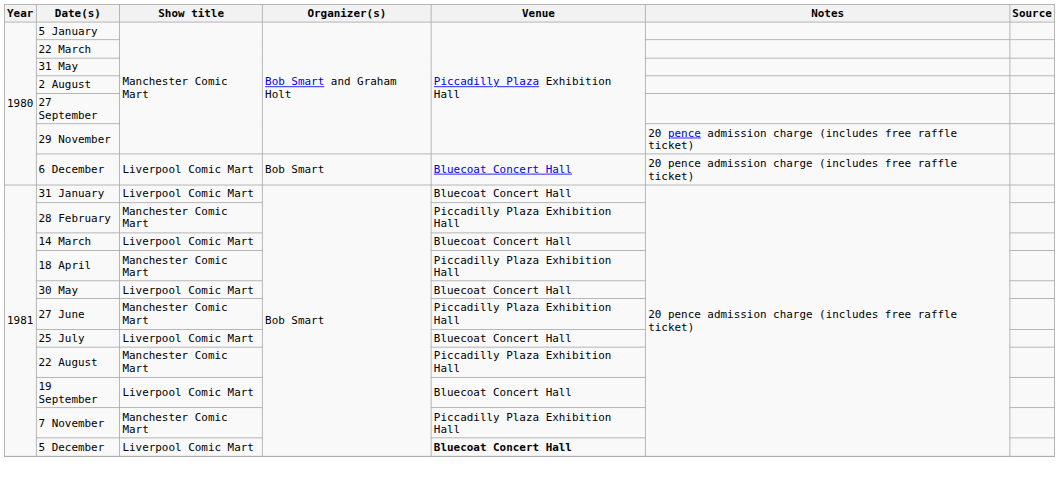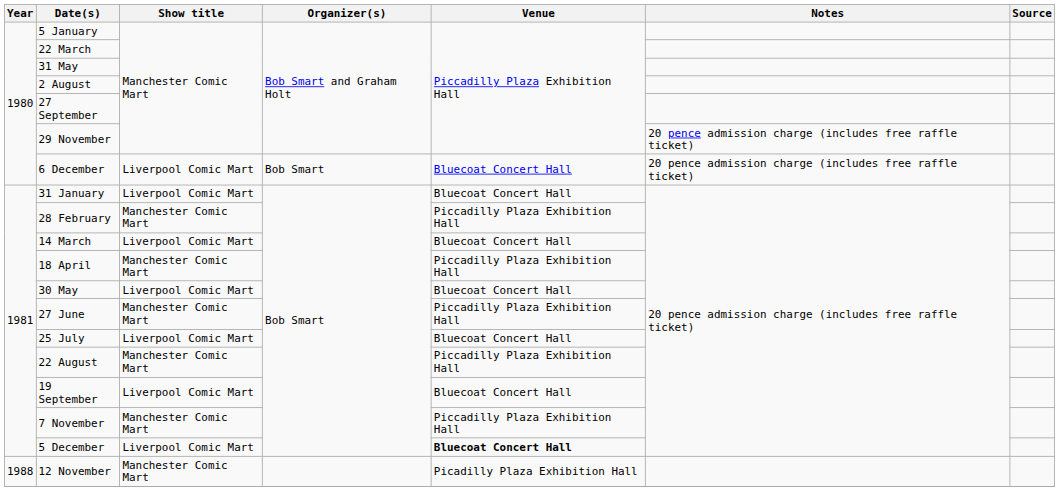+ row: 1988 | 12 November | Manchester Comic Mart | Picadilly Plaza Exhibition Hall
